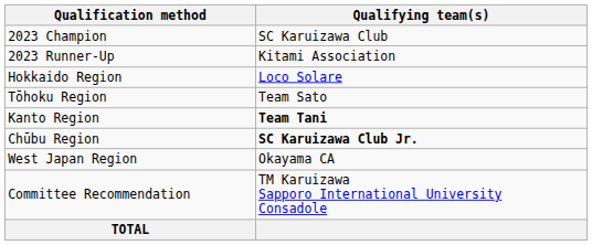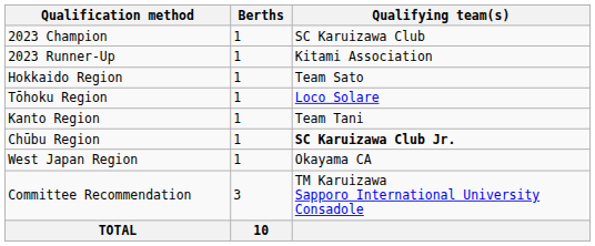+ column: Berths | 1 | 1 | 1 | 1 | 1 | 1 | 1 | 3 | 10
Hokkaido Region | Qualifying team(s): Loco Solare -> Team Sato
Tōhoku Region | Qualifying team(s): Team Sato -> Loco Solare
Kanto Region | Qualifying team(s): bold -> normal
